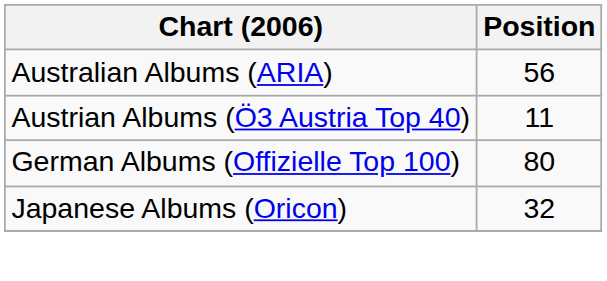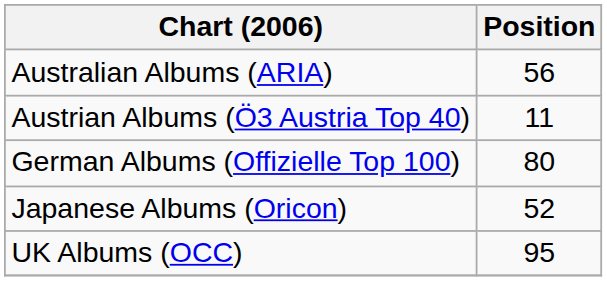Japanese Albums (Oricon) | Position: 32 -> 52
+ row: UK Albums (OCC) | 95
